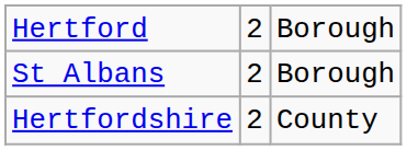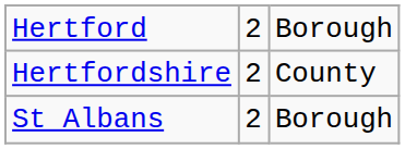rows swapped: Hertfordshire <-> St Albans
